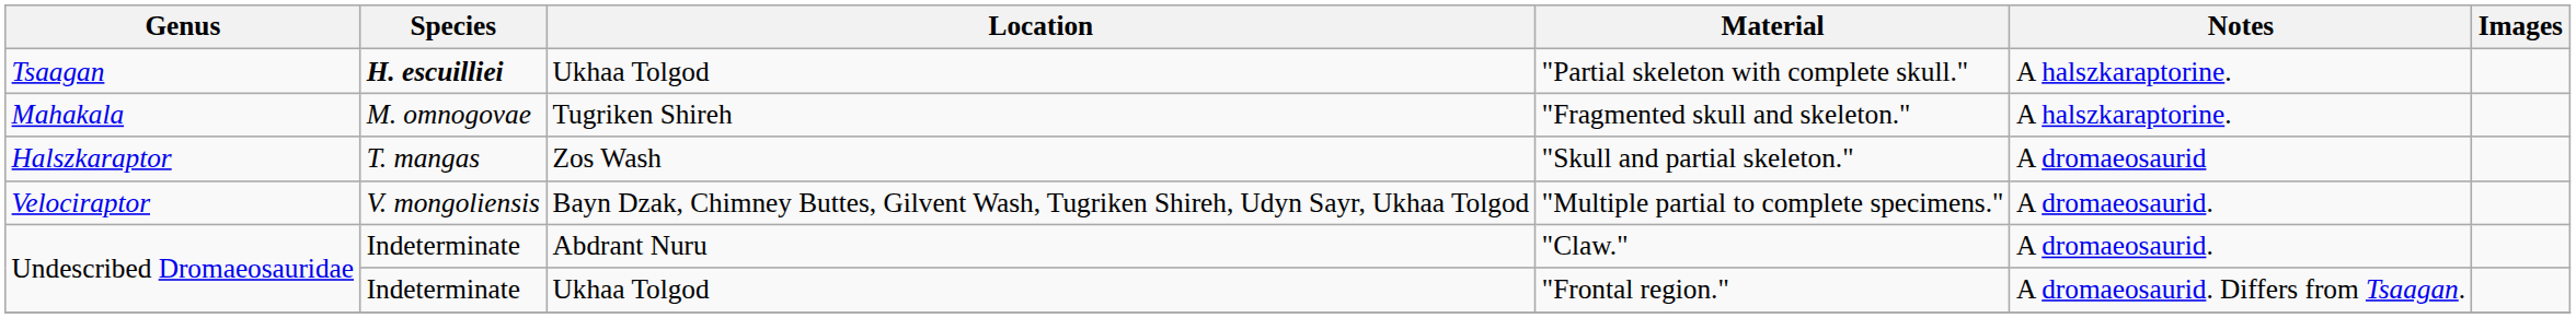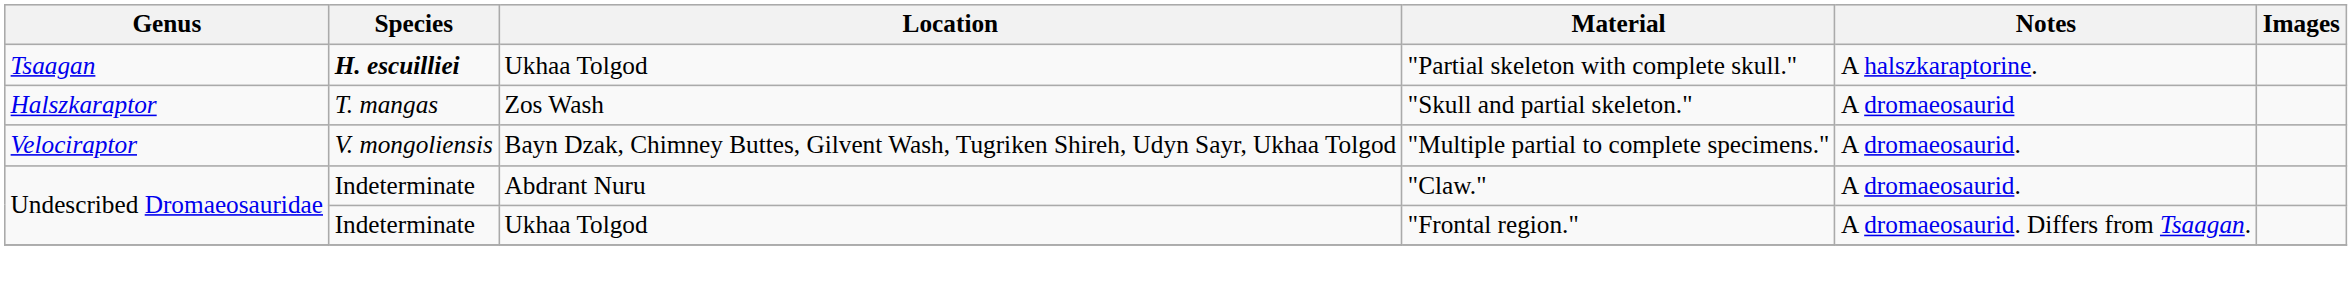- row: Mahakala | M. omnogovae | Tugriken Shireh | "Fragmented skull and skeleton." | A halszkaraptorine.
